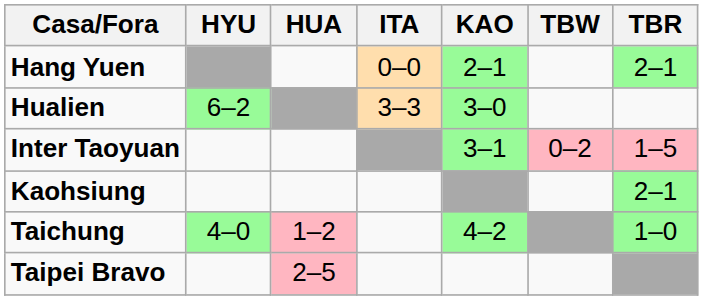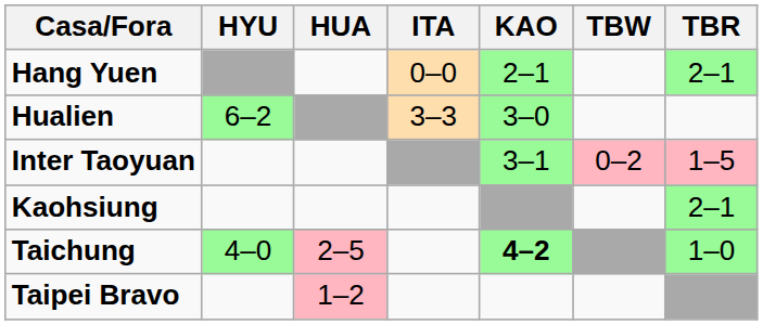Taichung | HUA: 1–2 -> 2–5
Taichung | KAO: normal -> bold
Taipei Bravo | HUA: 2–5 -> 1–2
